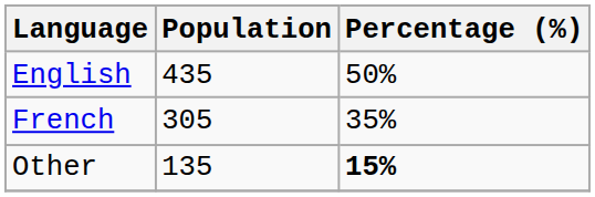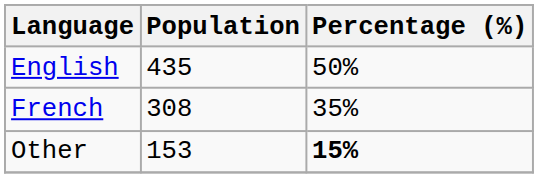French | Population: 305 -> 308
Other | Population: 135 -> 153
